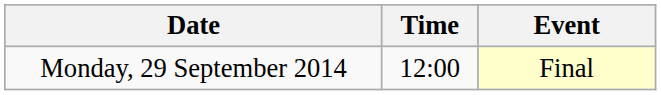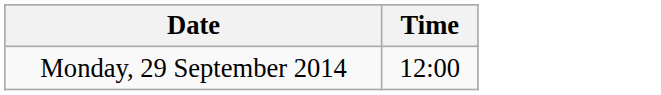- column: Event | Final
